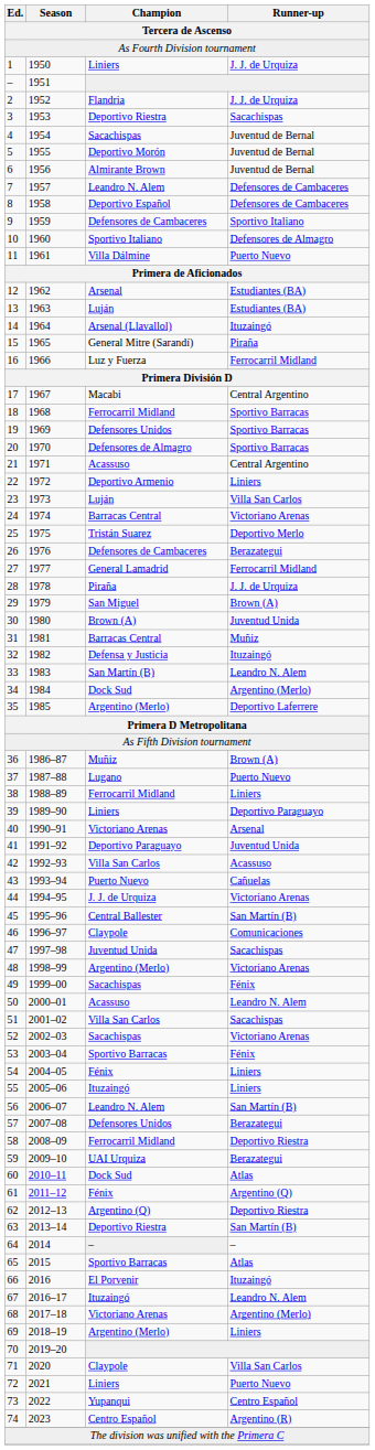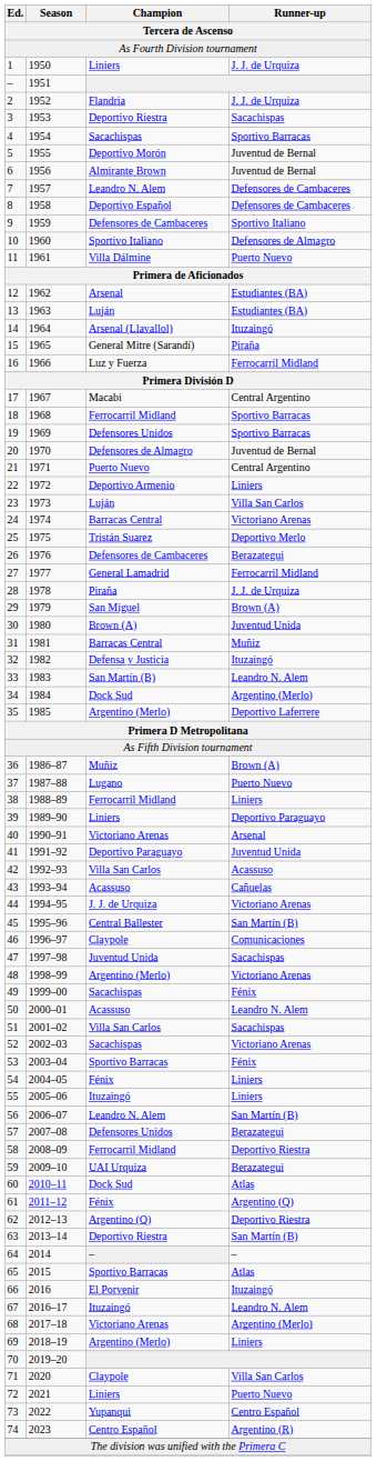4 | Runner-up: Juventud de Bernal -> Sportivo Barracas
20 | Runner-up: Sportivo Barracas -> Juventud de Bernal
21 | Champion: Acassuso -> Puerto Nuevo
43 | Champion: Puerto Nuevo -> Acassuso
